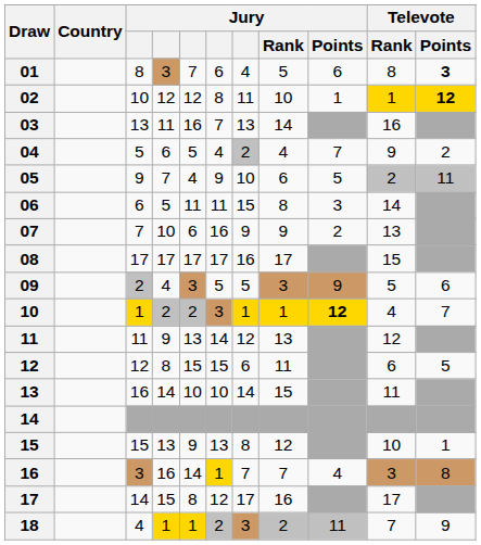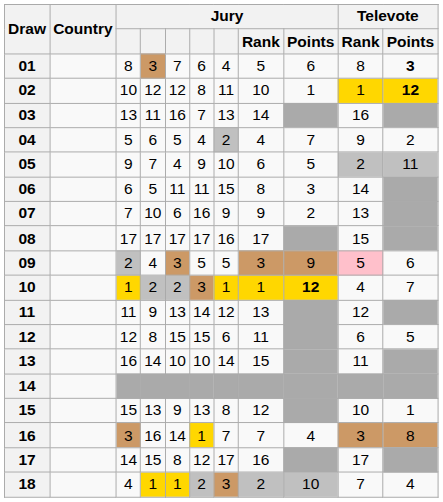09 | Televote / Rank: no background -> pink background
18 | Jury / Points: 11 -> 10
18 | Televote / Points: 9 -> 4
